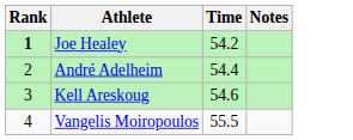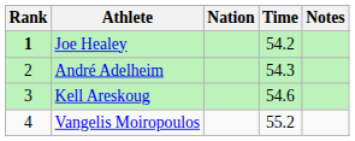+ column: Nation
André Adelheim | Time: 54.4 -> 54.3
Vangelis Moiropoulos | Time: 55.5 -> 55.2
